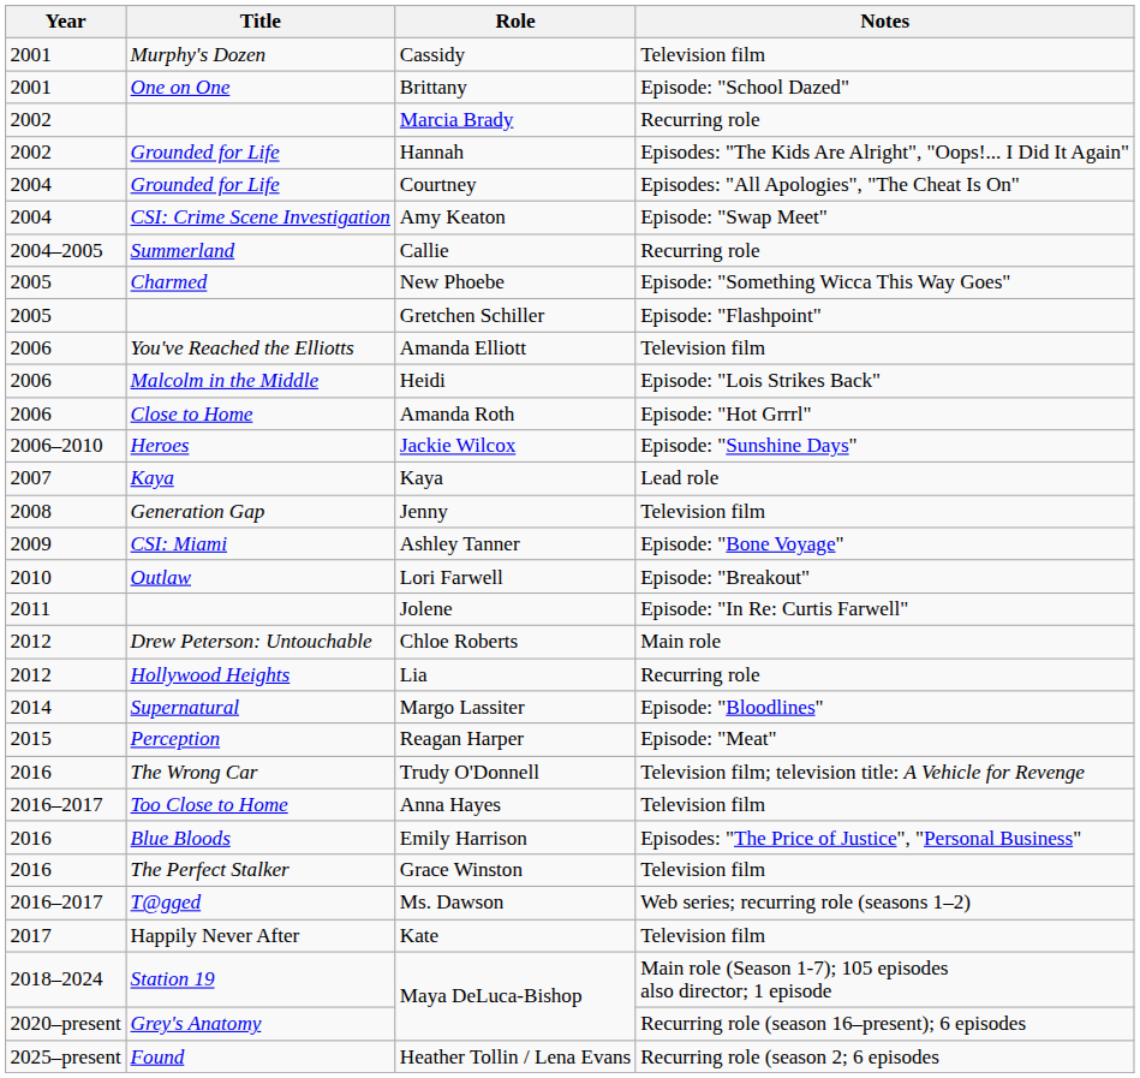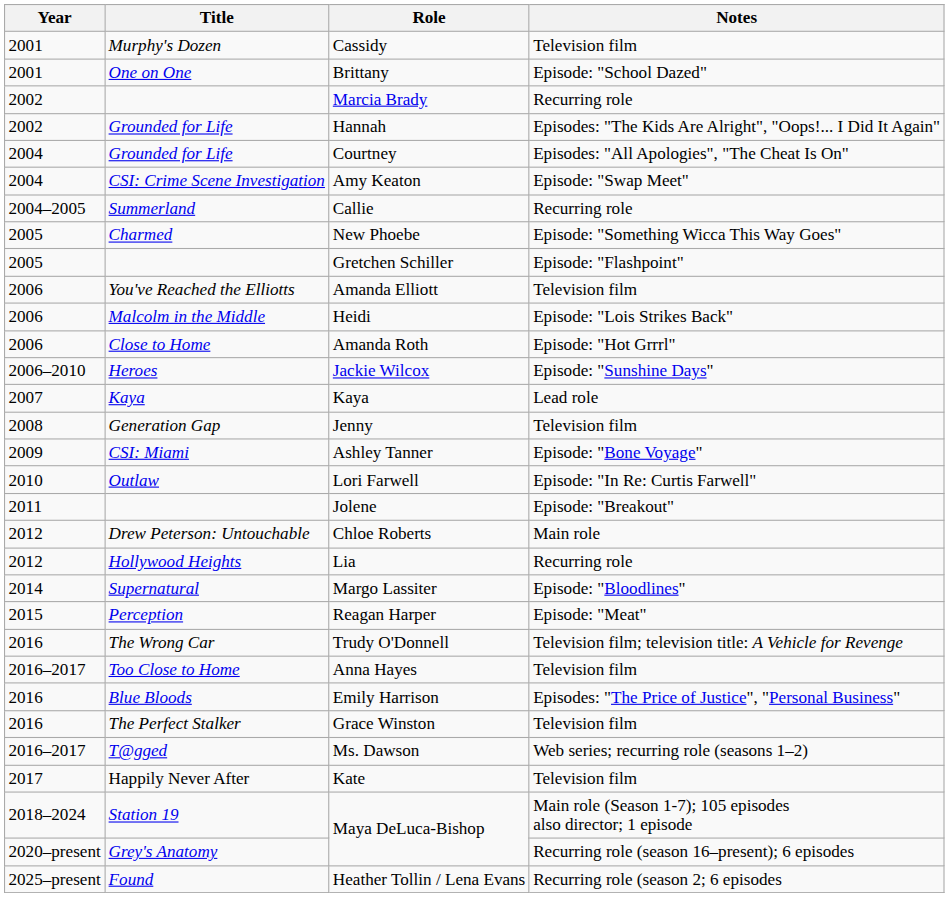Lori Farwell | Notes: Episode: "Breakout" -> Episode: "In Re: Curtis Farwell"
Jolene | Notes: Episode: "In Re: Curtis Farwell" -> Episode: "Breakout"
